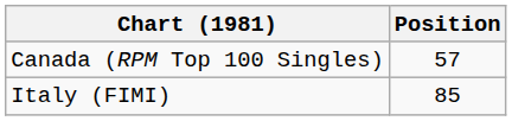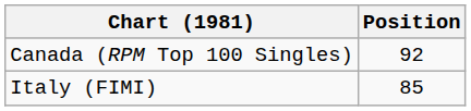Canada (RPM Top 100 Singles) | Position: 57 -> 92
